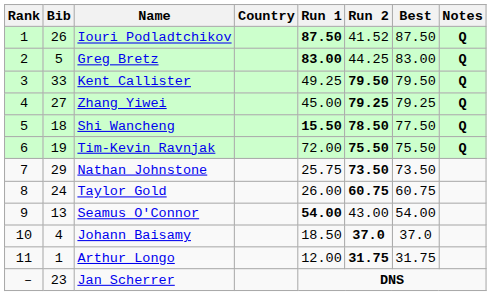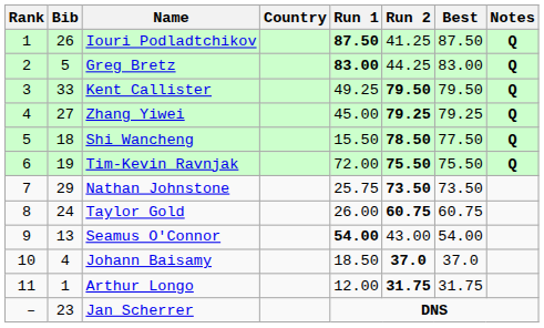Iouri Podladtchikov | Run 2: 41.52 -> 41.25
Shi Wancheng | Run 1: bold -> normal
